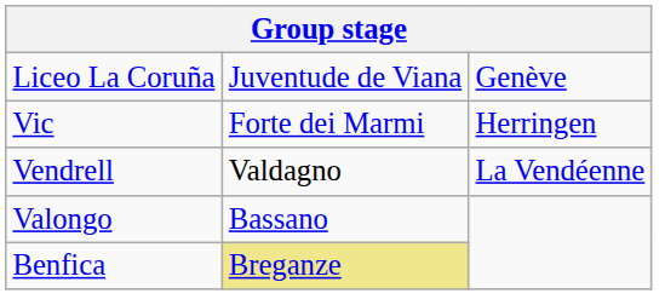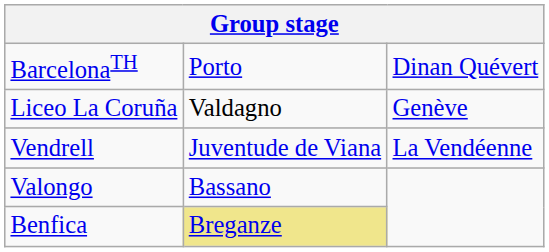+ row: BarcelonaTH | Porto | Dinan Quévert
Liceo La Coruña | column 2: Juventude de Viana -> Valdagno
- row: Vic | Forte dei Marmi | Herringen
Vendrell | column 2: Valdagno -> Juventude de Viana
